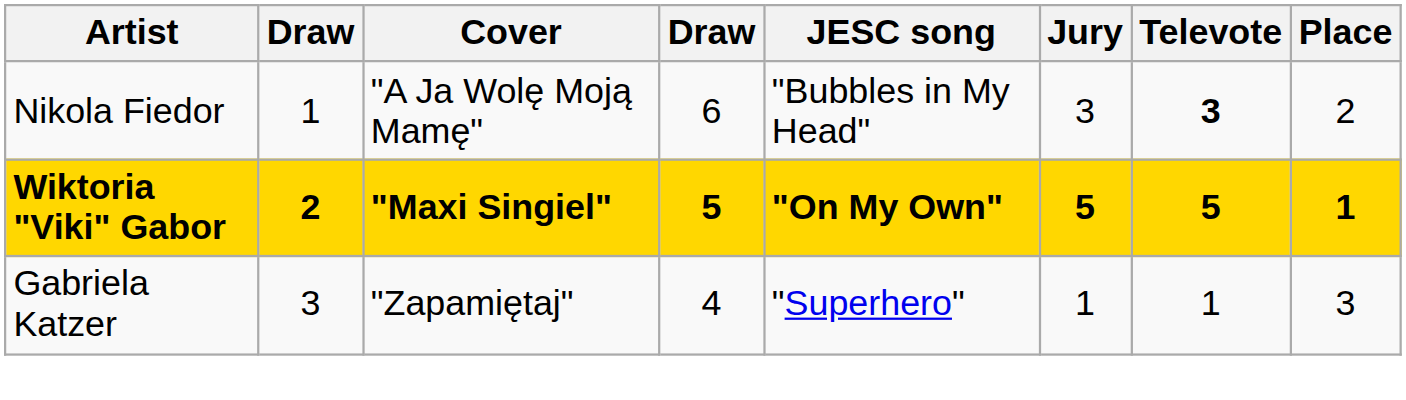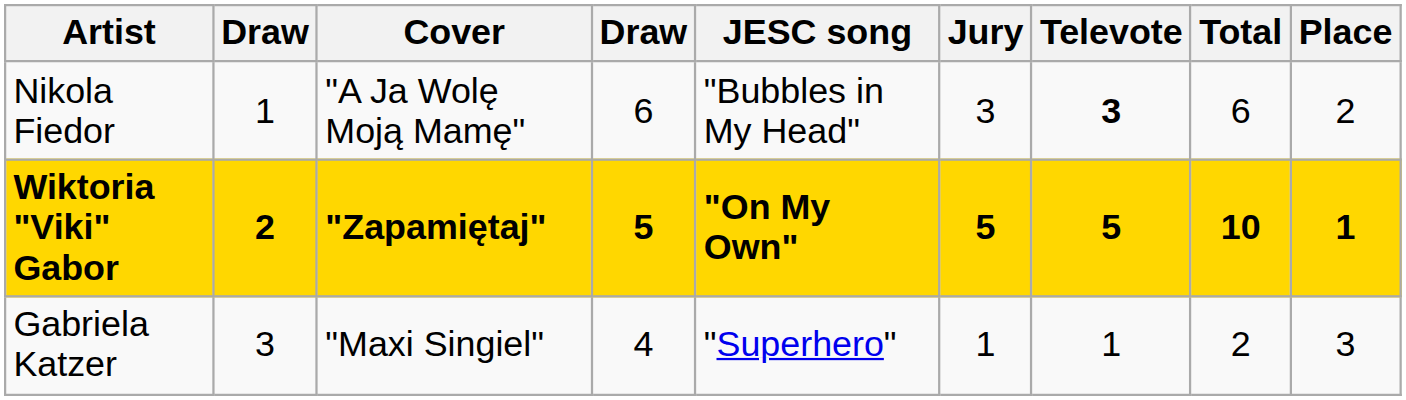+ column: Total | 6 | 10 | 2
Wiktoria "Viki" Gabor | Cover: "Maxi Singiel" -> "Zapamiętaj"
Gabriela Katzer | Cover: "Zapamiętaj" -> "Maxi Singiel"
